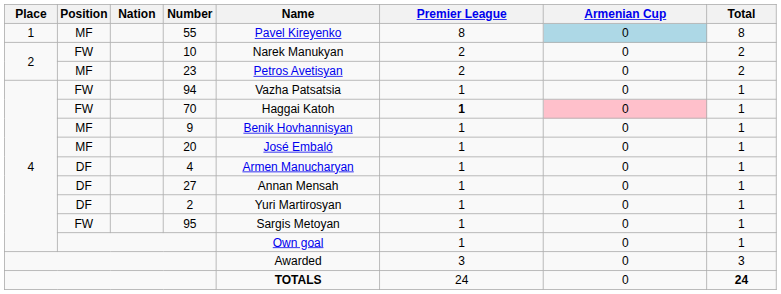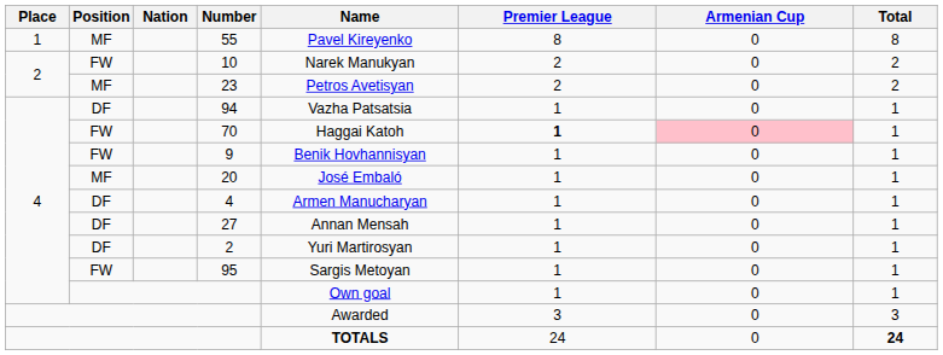55 | Armenian Cup: lightblue background -> no background
94 | Position: FW -> DF
9 | Position: MF -> FW
